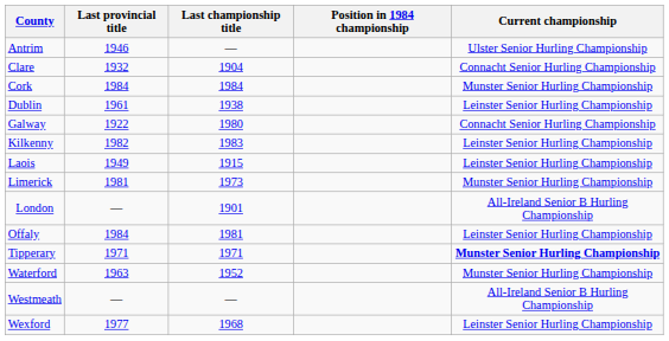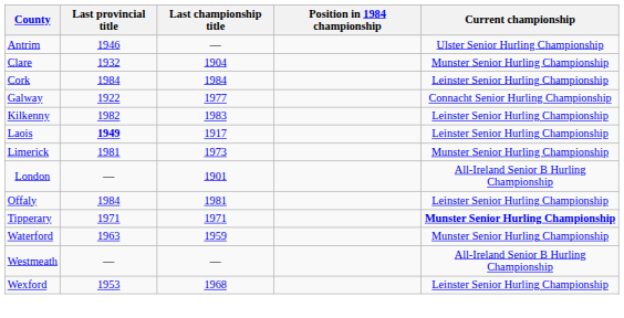Clare | Current championship: Connacht Senior Hurling Championship -> Munster Senior Hurling Championship
Cork | Current championship: Munster Senior Hurling Championship -> Leinster Senior Hurling Championship
- row: Dublin | 1961 | 1938 | Leinster Senior Hurling Championship
Galway | Last championship title: 1980 -> 1977
Laois | Last provincial title: normal -> bold
Laois | Last championship title: 1915 -> 1917
Waterford | Last championship title: 1952 -> 1959
Wexford | Last provincial title: 1977 -> 1953
